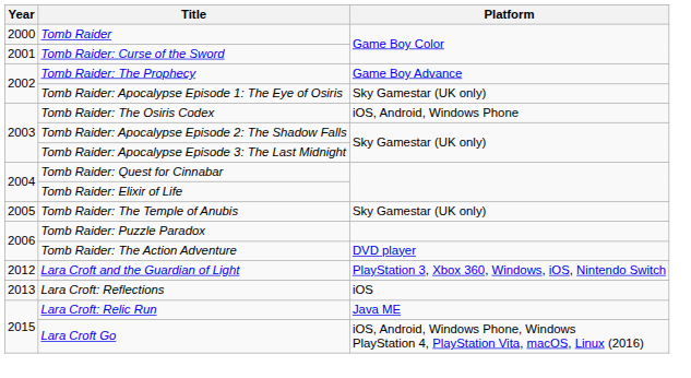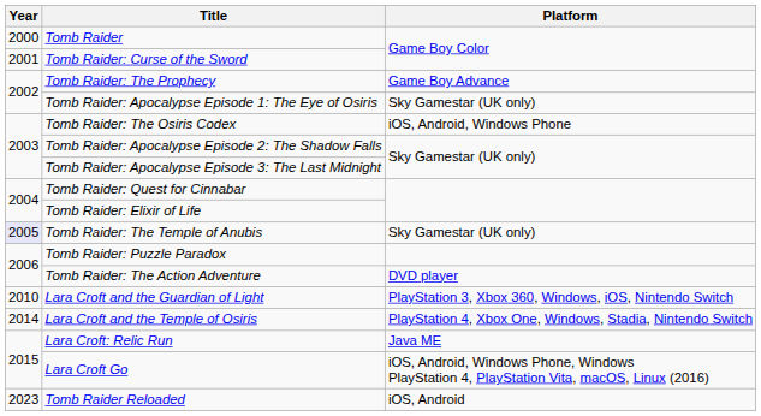Tomb Raider: The Temple of Anubis | Year: no background -> lavender background
Lara Croft and the Guardian of Light | Year: 2012 -> 2010
- row: 2013 | Lara Croft: Reflections | iOS
+ row: 2014 | Lara Croft and the Temple of Osiris | PlayStation 4, Xbox One, Windows, Stadia, Nintendo Switch
+ row: 2023 | Tomb Raider Reloaded | iOS, Android
